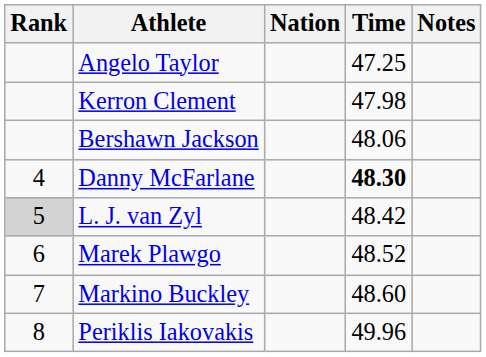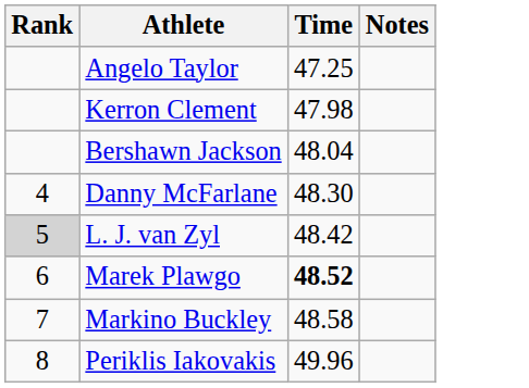- column: Nation
Bershawn Jackson | Time: 48.06 -> 48.04
Danny McFarlane | Time: bold -> normal
Marek Plawgo | Time: normal -> bold
Markino Buckley | Time: 48.60 -> 48.58
